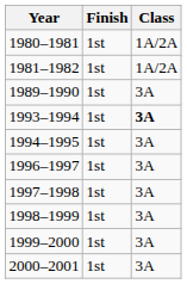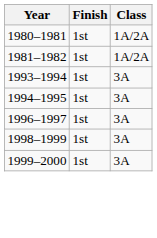- row: 1989–1990 | 1st | 3A
1993–1994 | Class: bold -> normal
- row: 1997–1998 | 1st | 3A
- row: 2000–2001 | 1st | 3A
